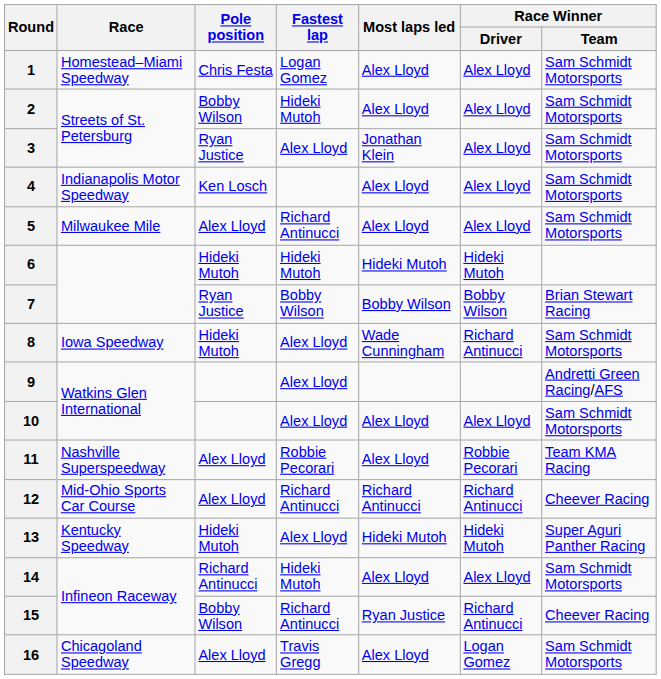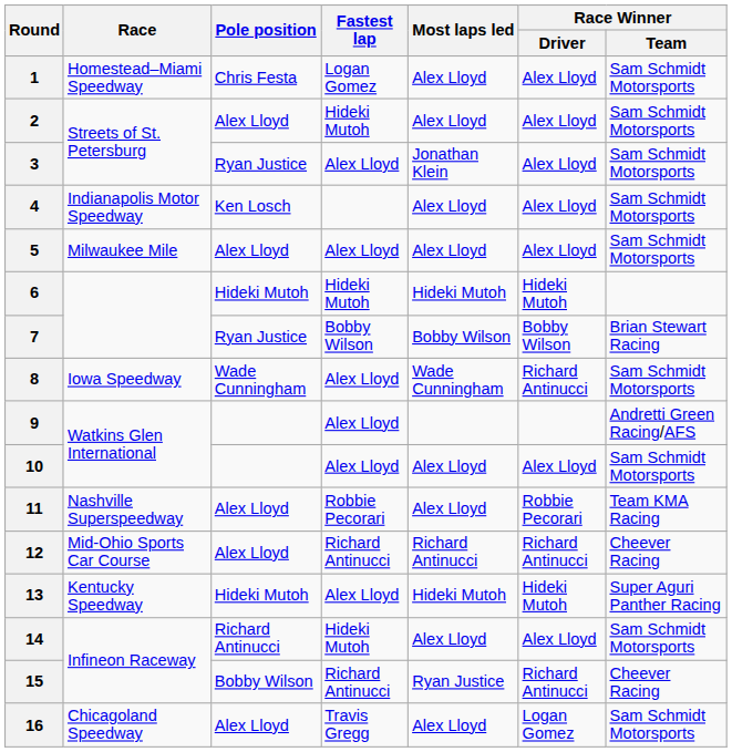2 | Pole position: Bobby Wilson -> Alex Lloyd
5 | Fastest lap: Richard Antinucci -> Alex Lloyd
8 | Pole position: Hideki Mutoh -> Wade Cunningham
